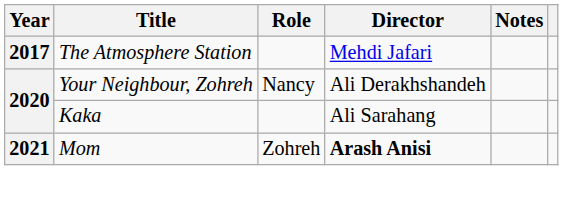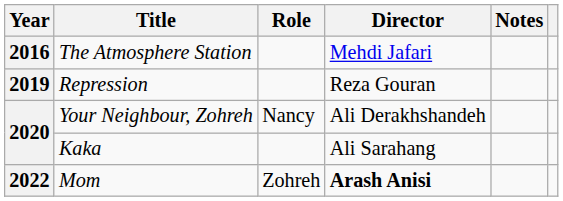The Atmosphere Station | Year: 2017 -> 2016
+ row: 2019 | Repression | Reza Gouran
Mom | Year: 2021 -> 2022
